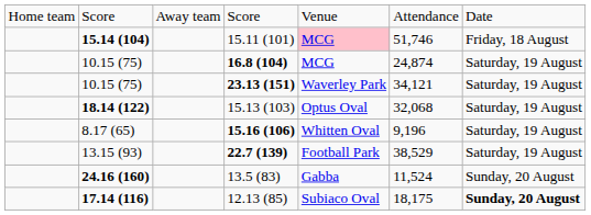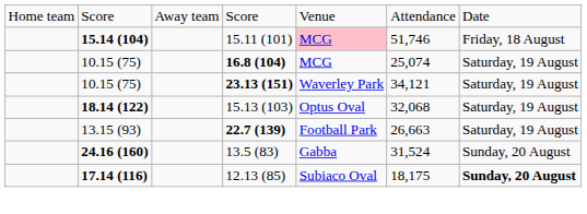16.8 (104) | column 6: 24,874 -> 25,074
- row: 8.17 (65) | 15.16 (106) | Whitten Oval | 9,196 | Saturday, 19 August
22.7 (139) | column 6: 38,529 -> 26,663
13.5 (83) | column 6: 11,524 -> 31,524
